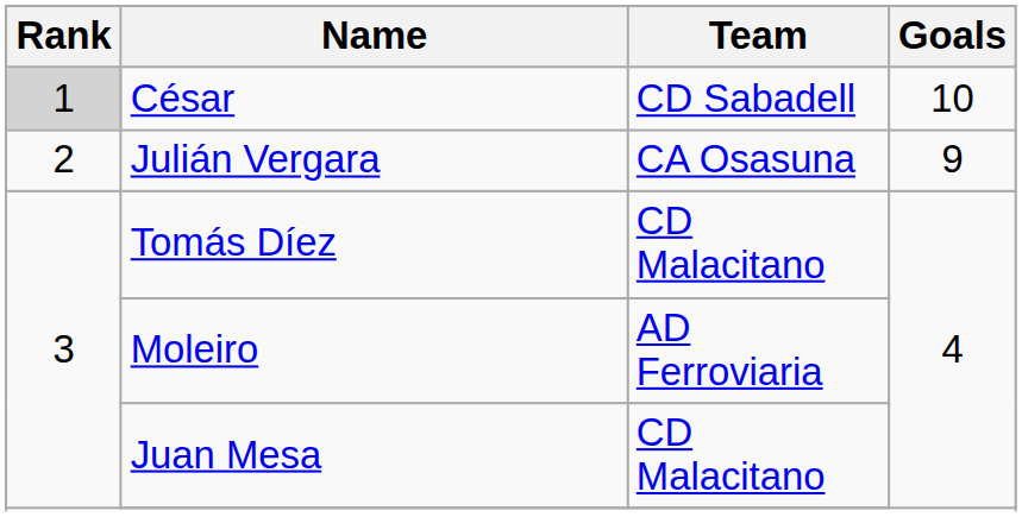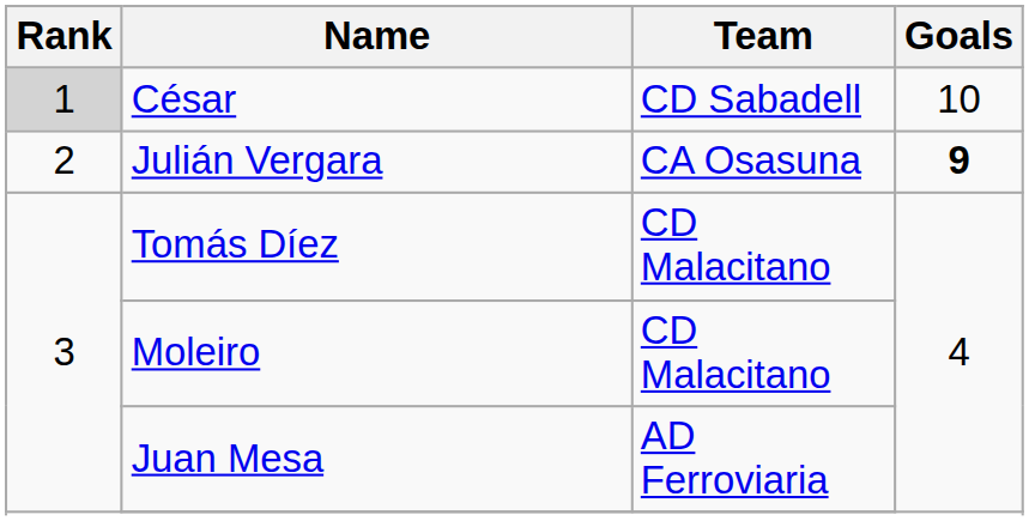Julián Vergara | Goals: normal -> bold
Moleiro | Team: AD Ferroviaria -> CD Malacitano
Juan Mesa | Team: CD Malacitano -> AD Ferroviaria
